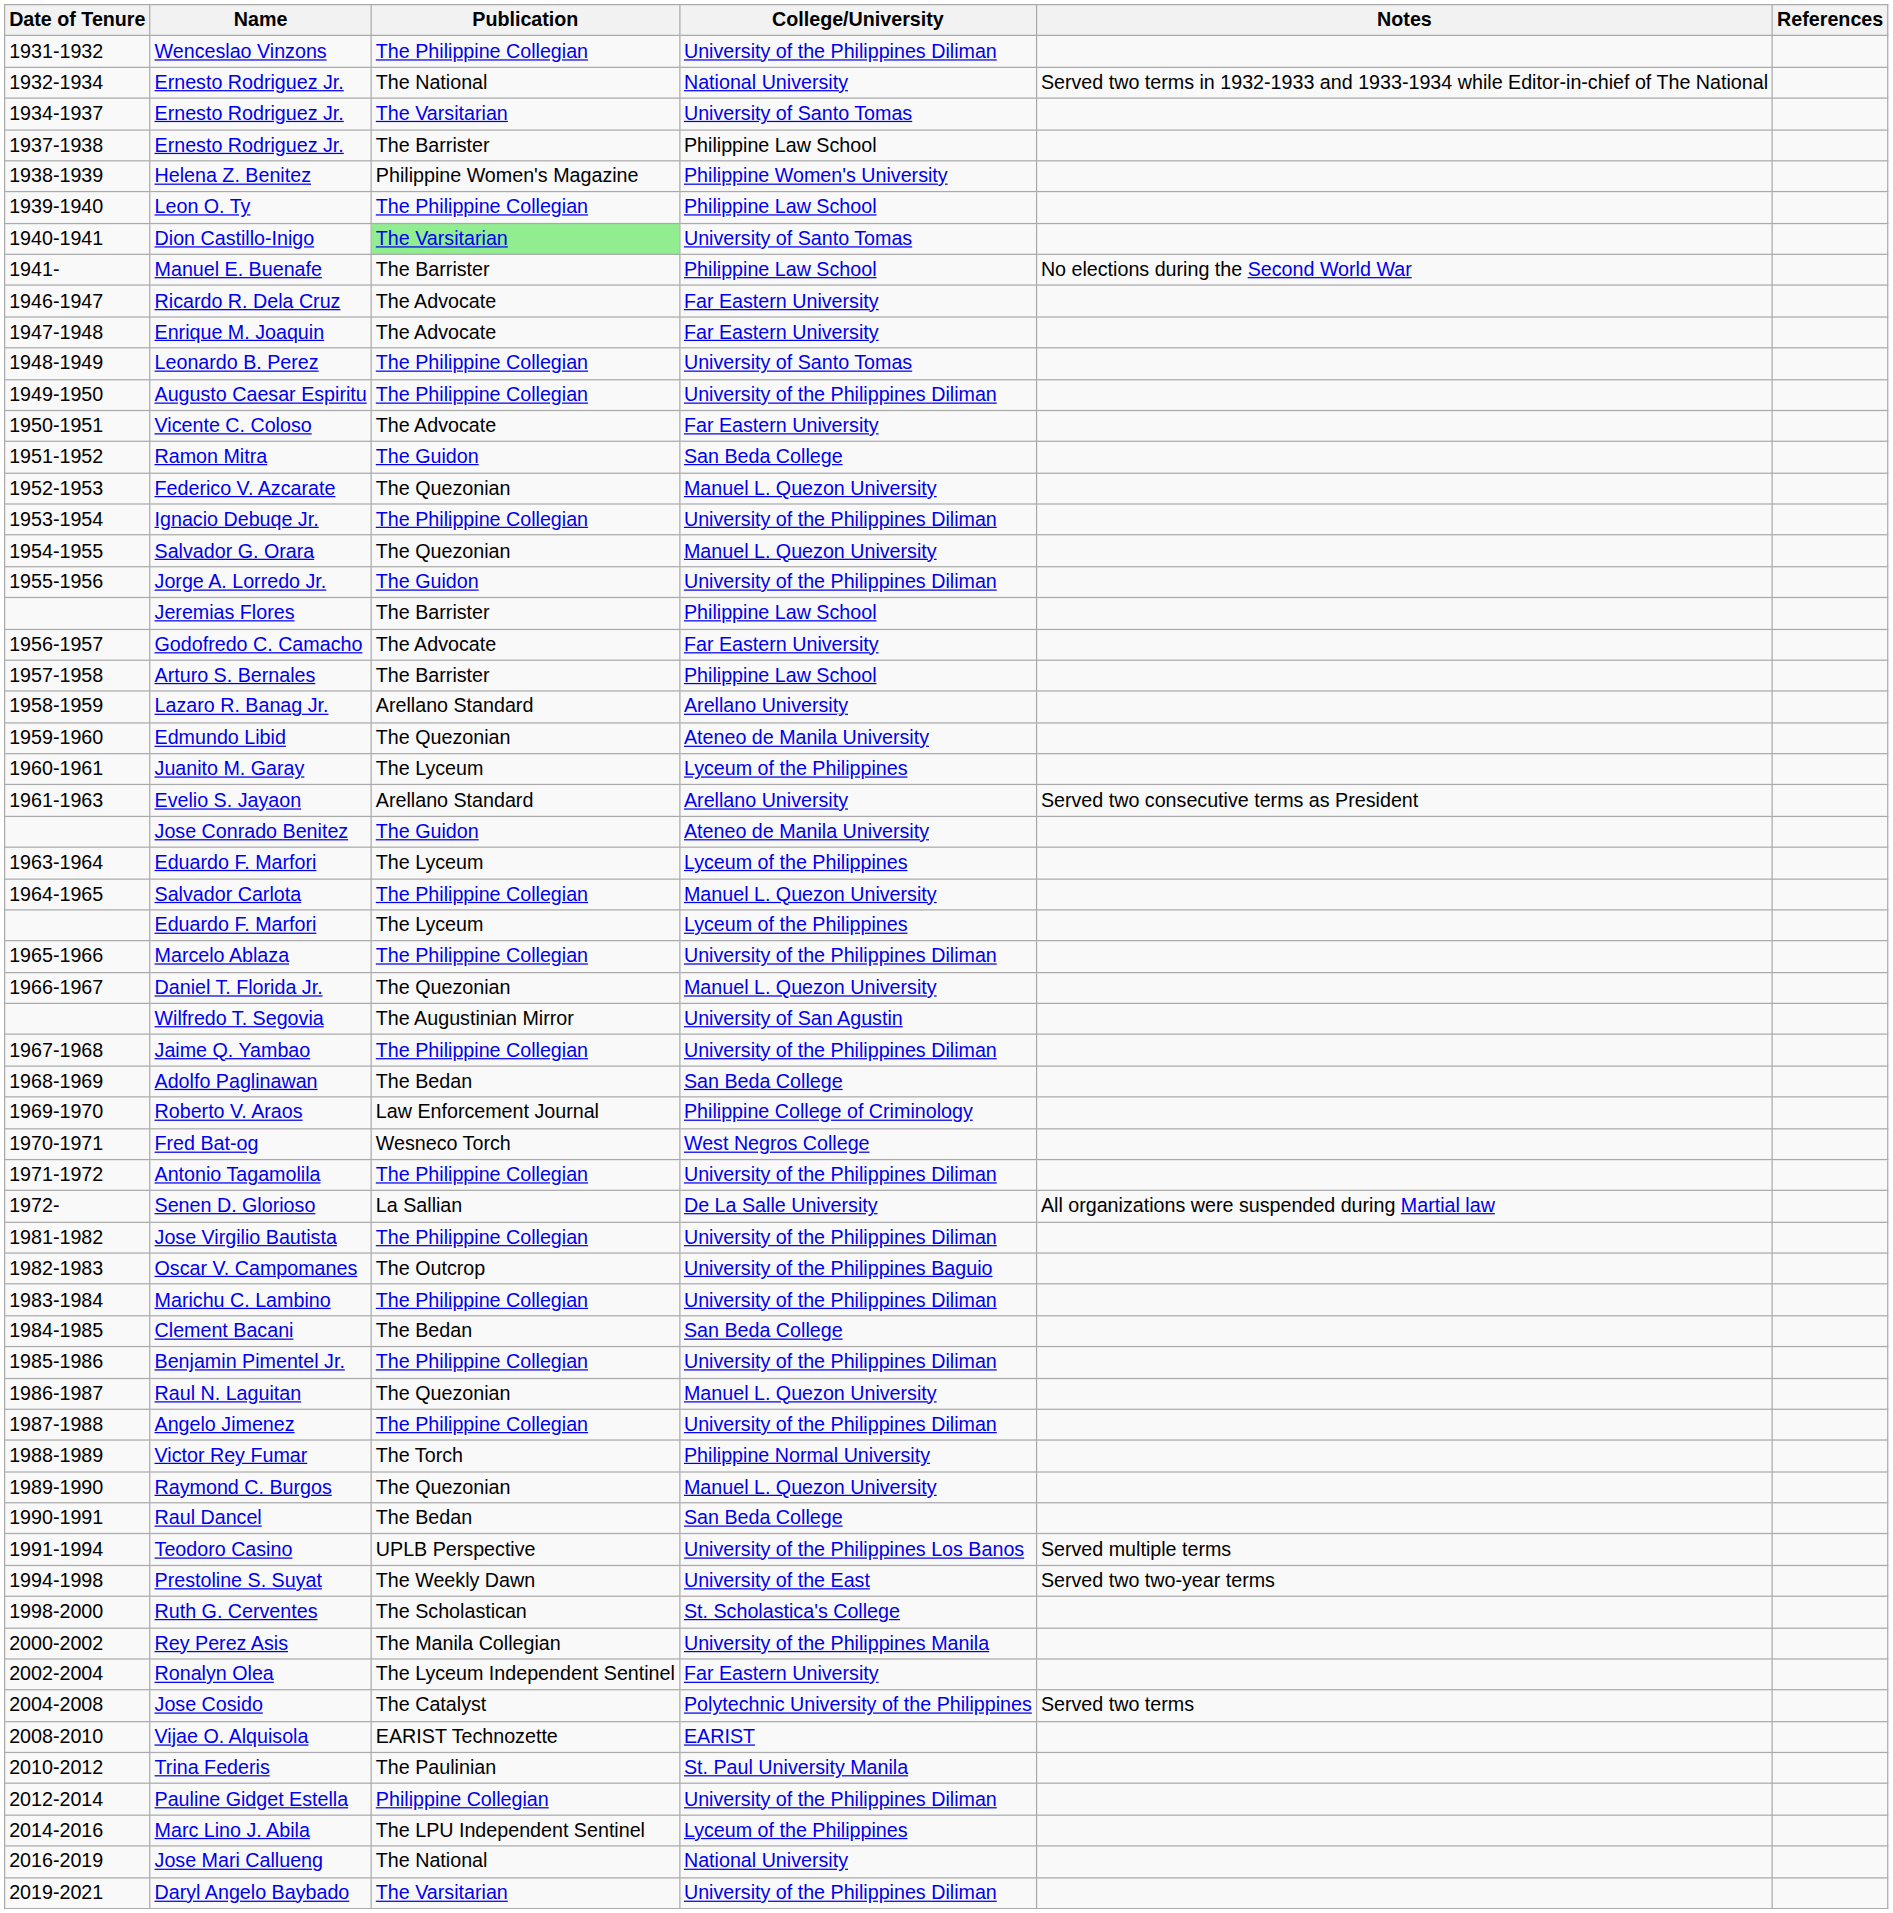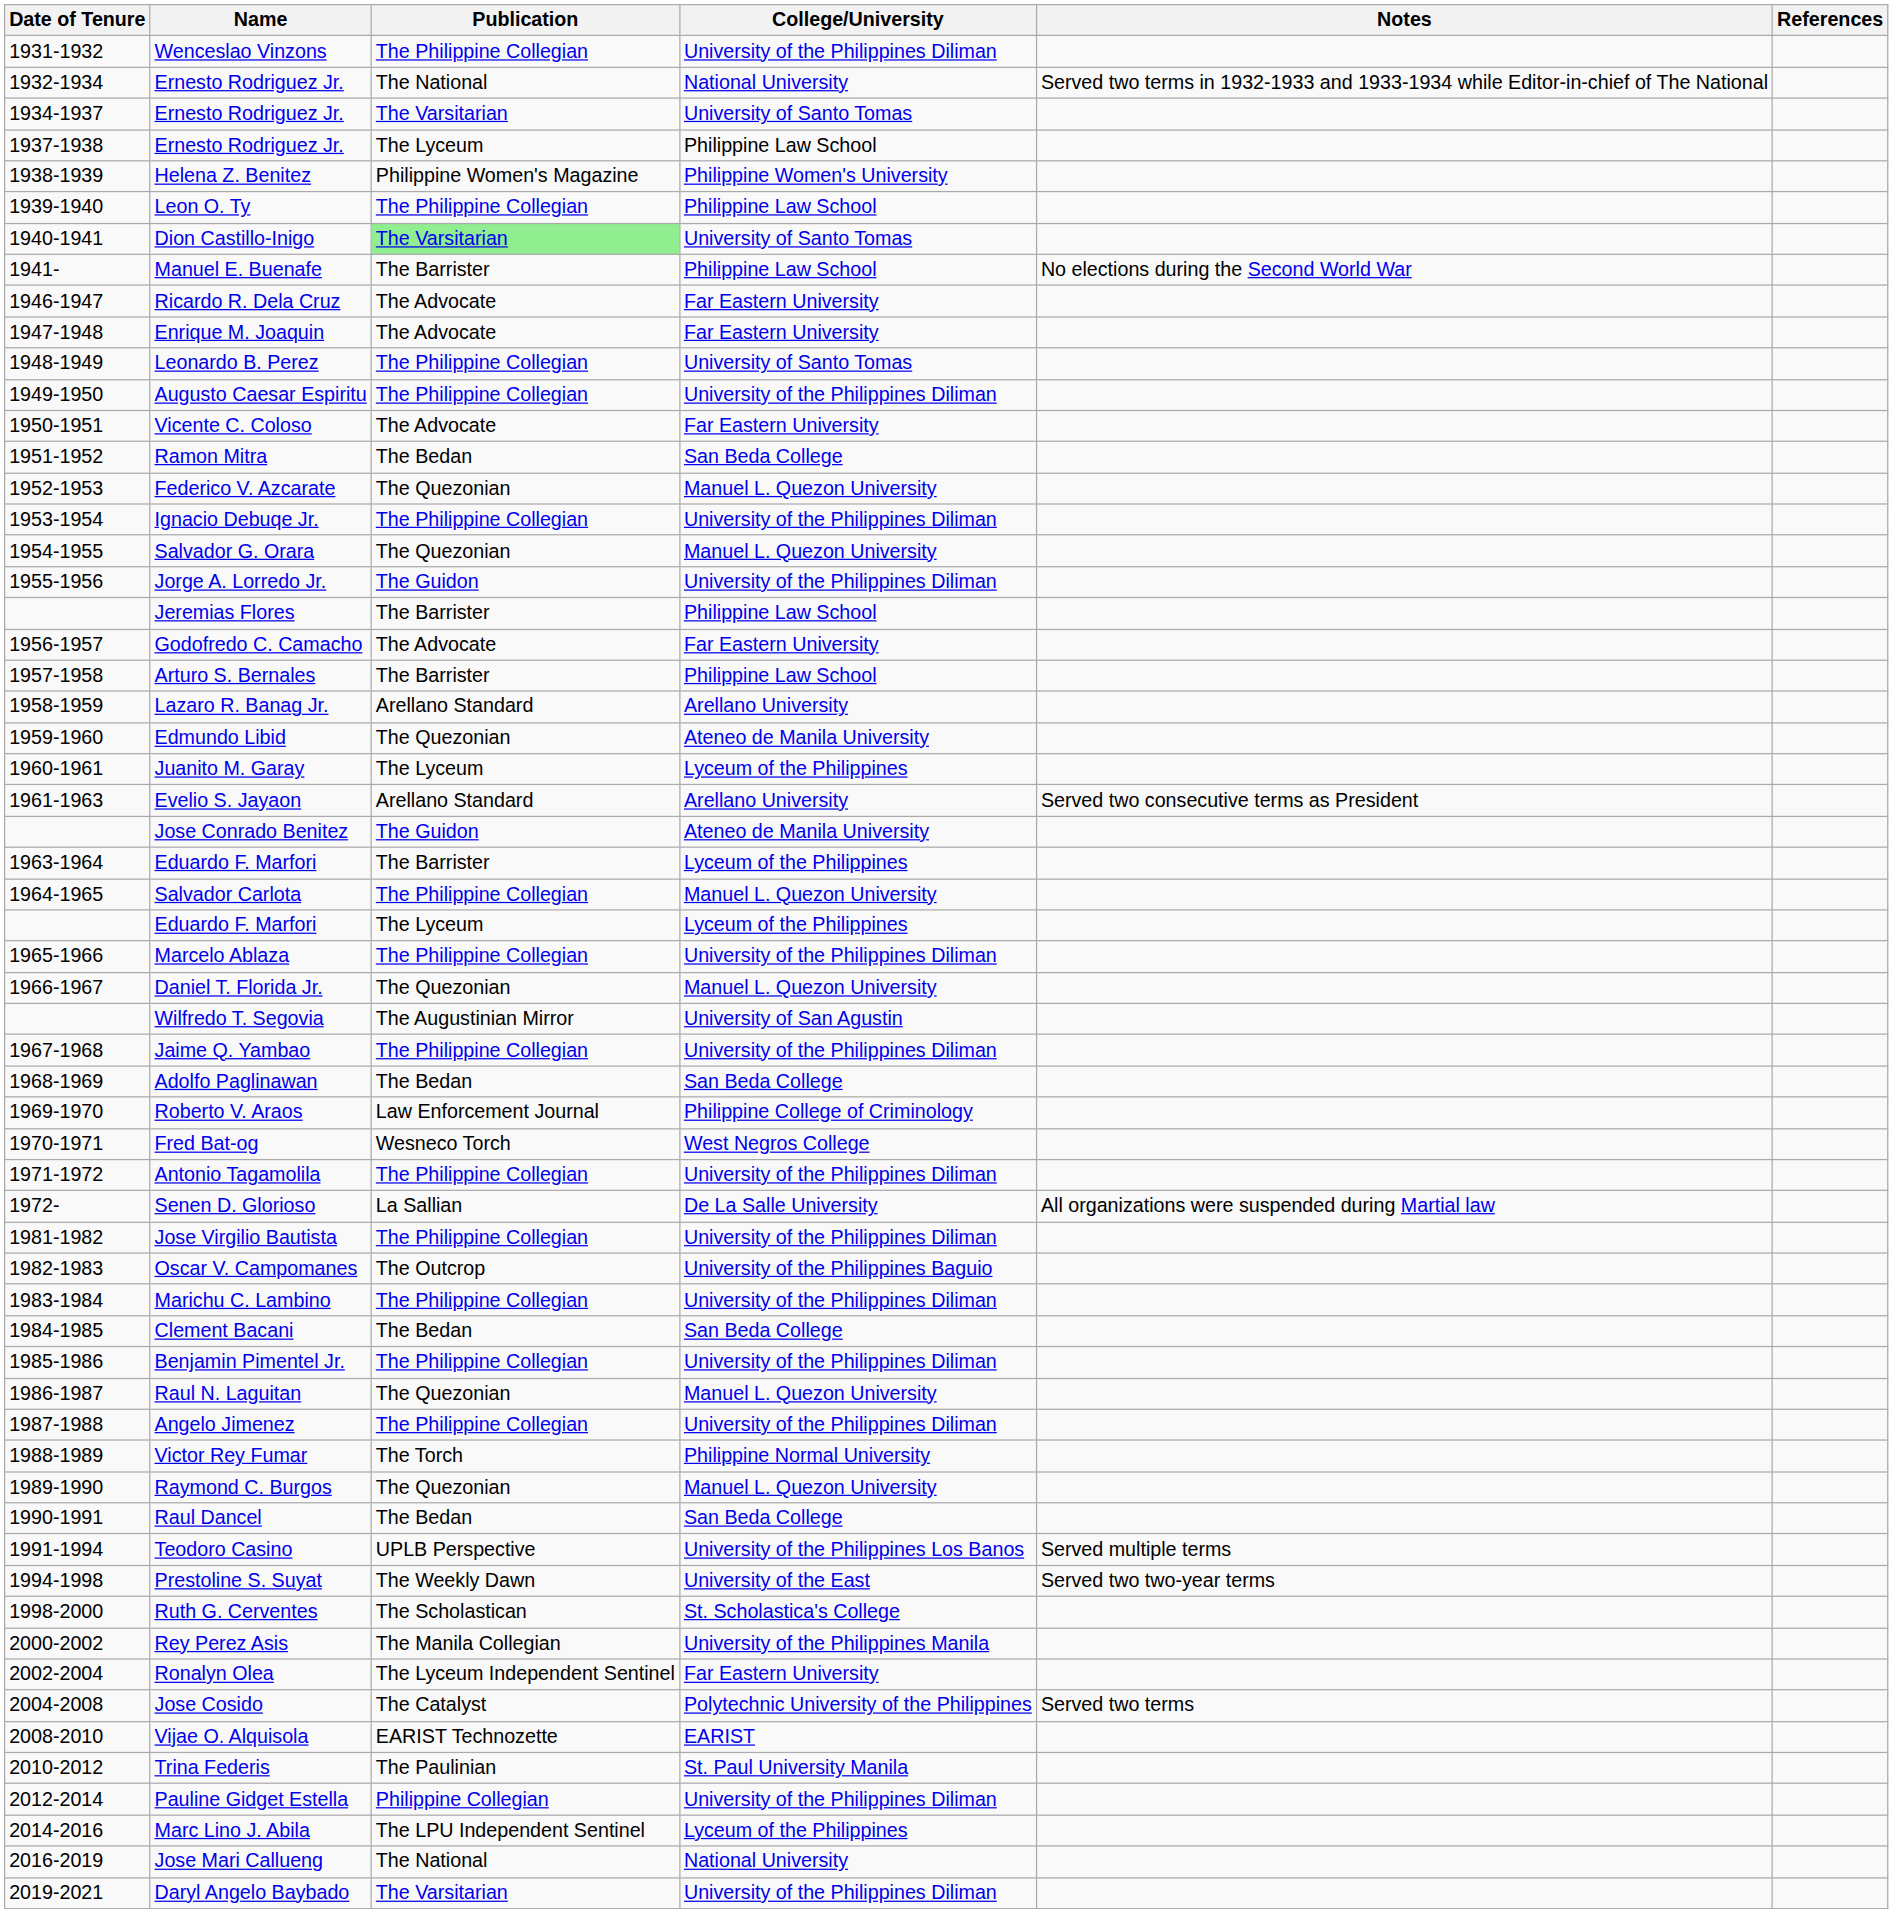1937-1938 / Ernesto Rodriguez Jr. | Publication: The Barrister -> The Lyceum
Ramon Mitra | Publication: The Guidon -> The Bedan
1963-1964 / Eduardo F. Marfori | Publication: The Lyceum -> The Barrister
